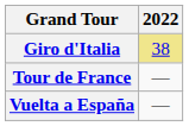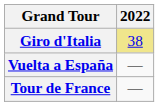rows swapped: Tour de France <-> Vuelta a España
